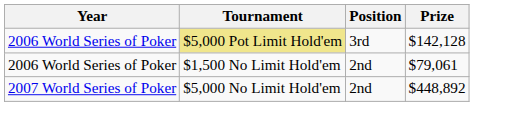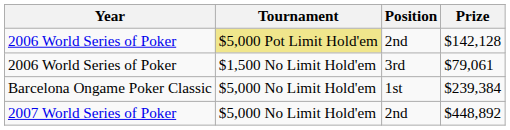$142,128 | Position: 3rd -> 2nd
$79,061 | Position: 2nd -> 3rd
+ row: Barcelona Ongame Poker Classic | $5,000 No Limit Hold'em | 1st | $239,384
